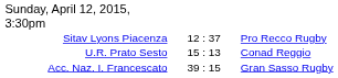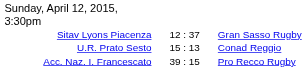Sitav Lyons Piacenza | column 3: Pro Recco Rugby -> Gran Sasso Rugby
Acc. Naz. I. Francescato | column 3: Gran Sasso Rugby -> Pro Recco Rugby
